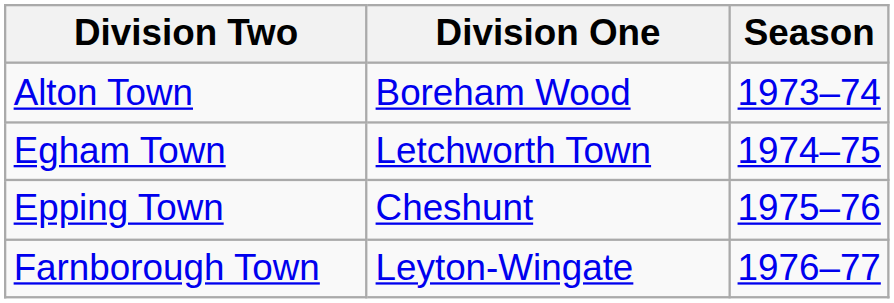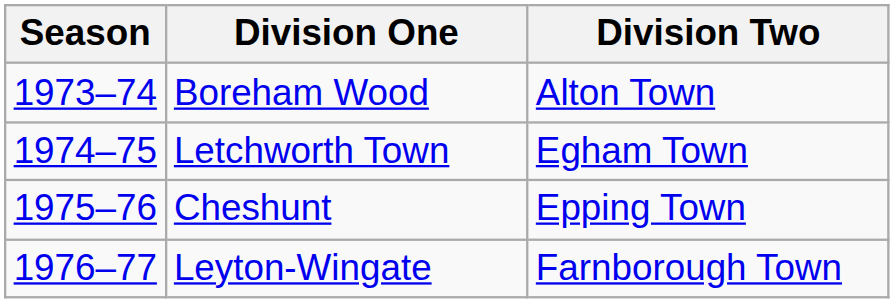columns swapped: Season <-> Division Two
